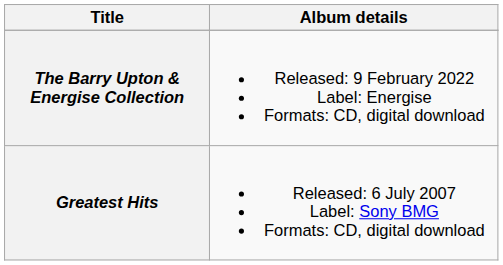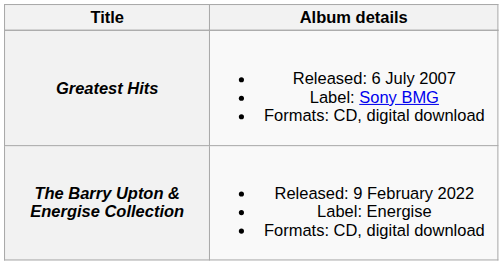rows swapped: Greatest Hits <-> The Barry Upton & Energise Collection
